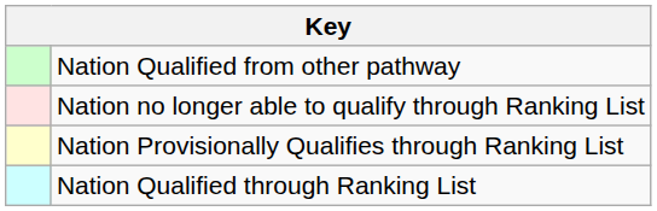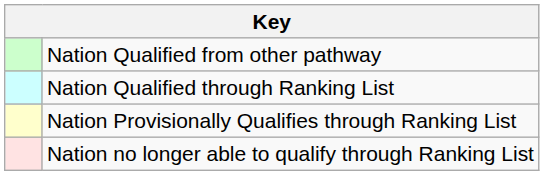rows swapped: Nation Qualified through Ranking List <-> Nation no longer able to qualify through Ranking List
